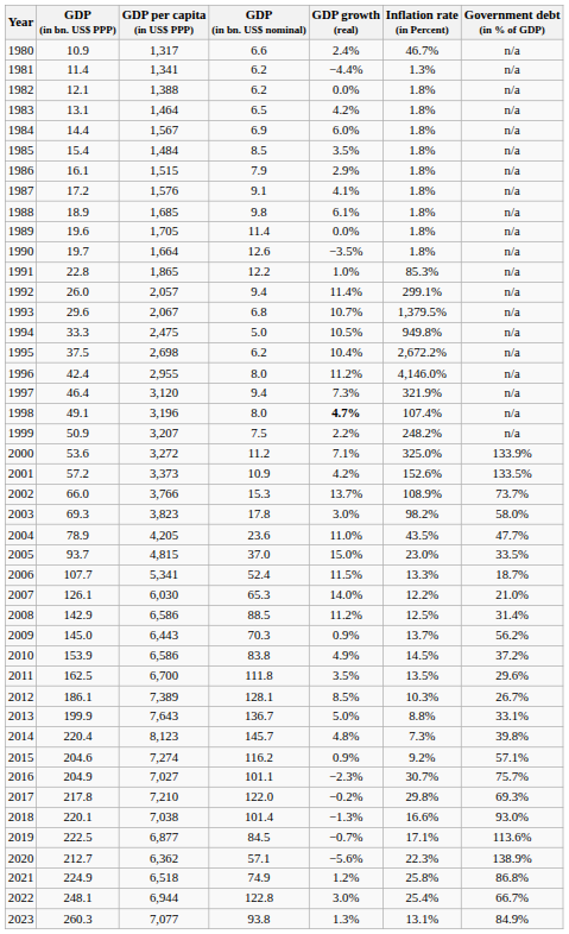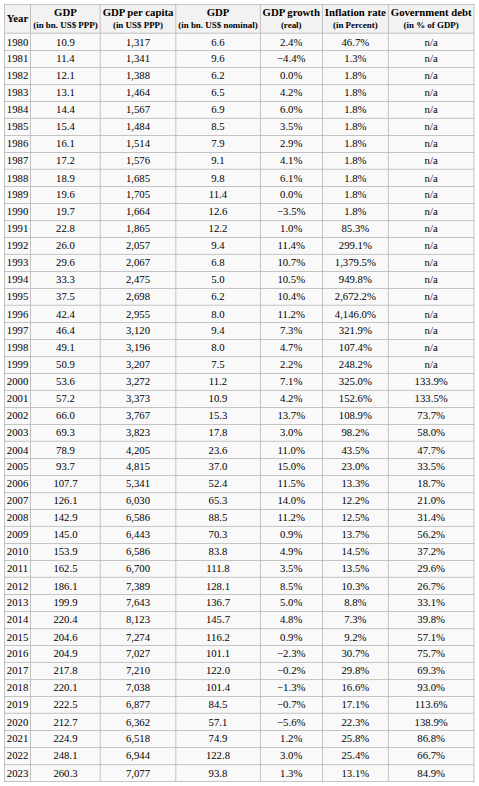1981 | GDP (in bn. US$ nominal): 6.2 -> 9.6
1986 | GDP per capita (in US$ PPP): 1,515 -> 1,514
1998 | GDP growth (real): bold -> normal
2002 | GDP per capita (in US$ PPP): 3,766 -> 3,767
